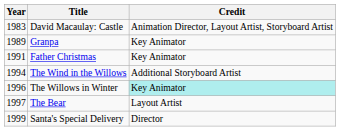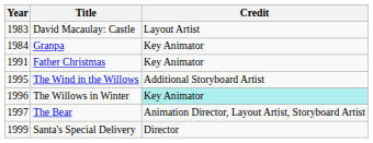David Macaulay: Castle | Credit: Animation Director, Layout Artist, Storyboard Artist -> Layout Artist
Granpa | Year: 1989 -> 1984
The Wind in the Willows | Year: 1994 -> 1995
The Bear | Credit: Layout Artist -> Animation Director, Layout Artist, Storyboard Artist
